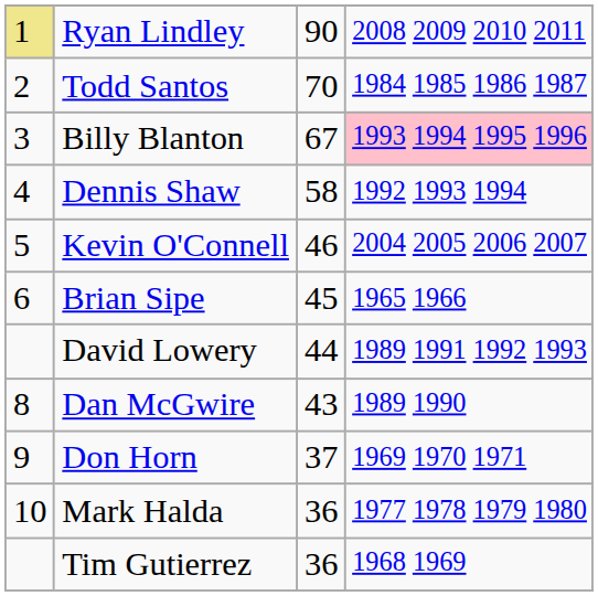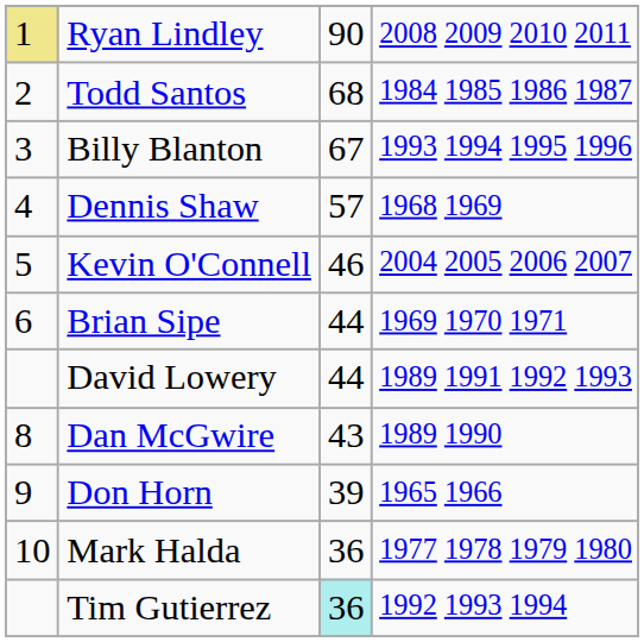Todd Santos | column 3: 70 -> 68
Billy Blanton | column 4: pink background -> no background
Dennis Shaw | column 3: 58 -> 57
Dennis Shaw | column 4: 1992 1993 1994 -> 1968 1969
Brian Sipe | column 3: 45 -> 44
Brian Sipe | column 4: 1965 1966 -> 1969 1970 1971
Don Horn | column 3: 37 -> 39
Don Horn | column 4: 1969 1970 1971 -> 1965 1966
Tim Gutierrez | column 3: no background -> paleturquoise background
Tim Gutierrez | column 4: 1968 1969 -> 1992 1993 1994
